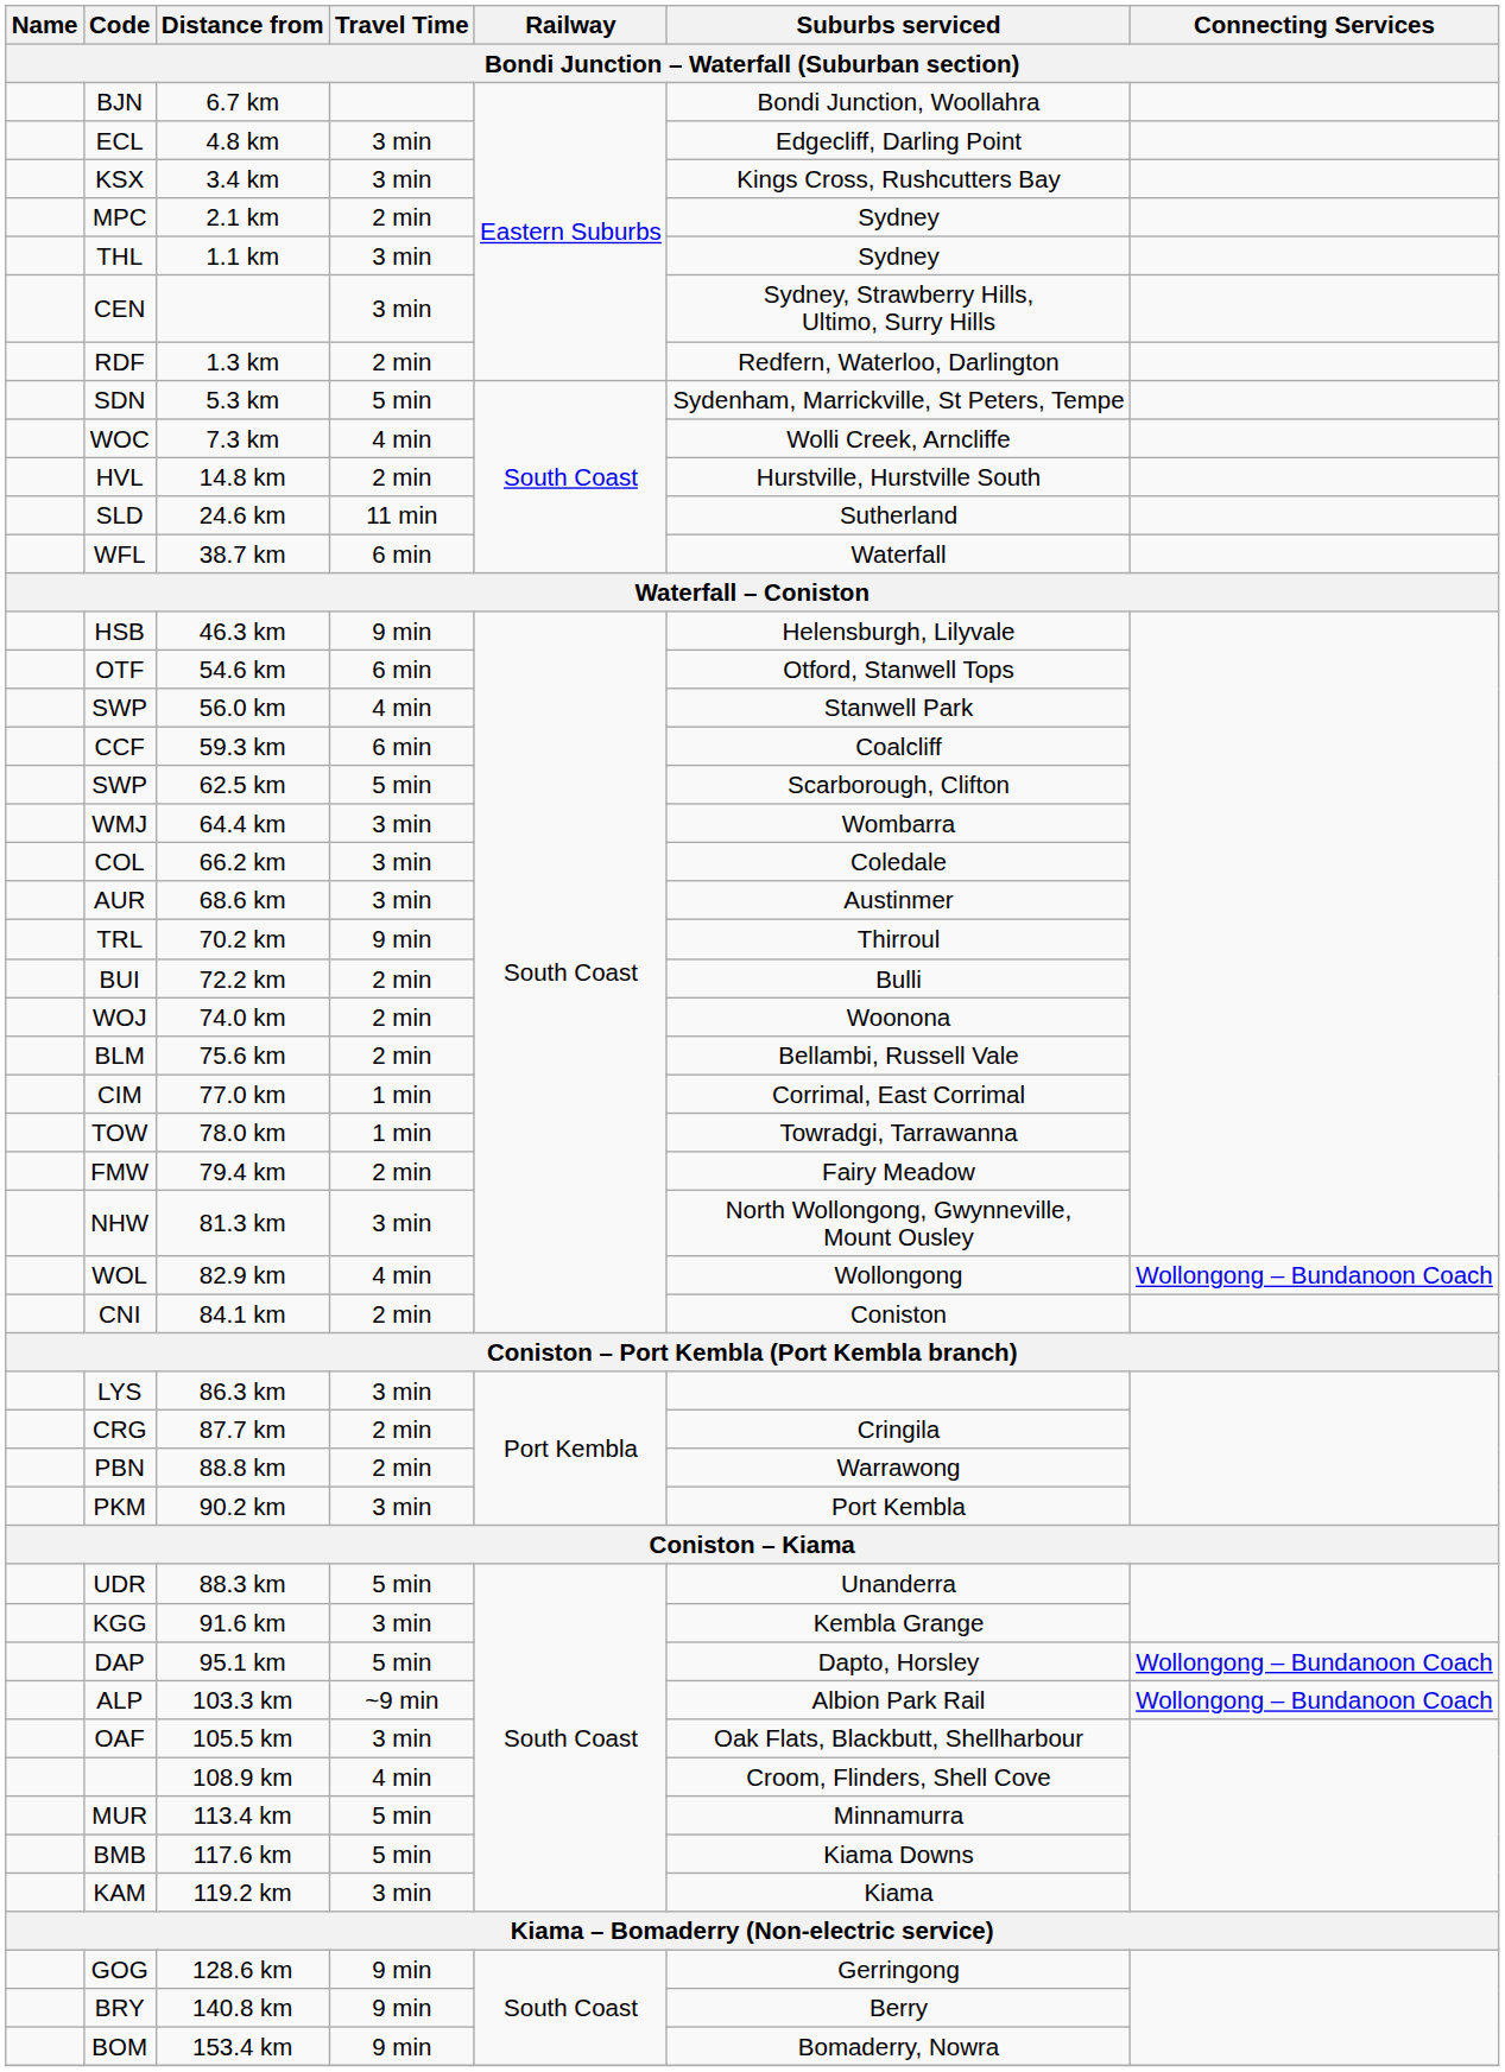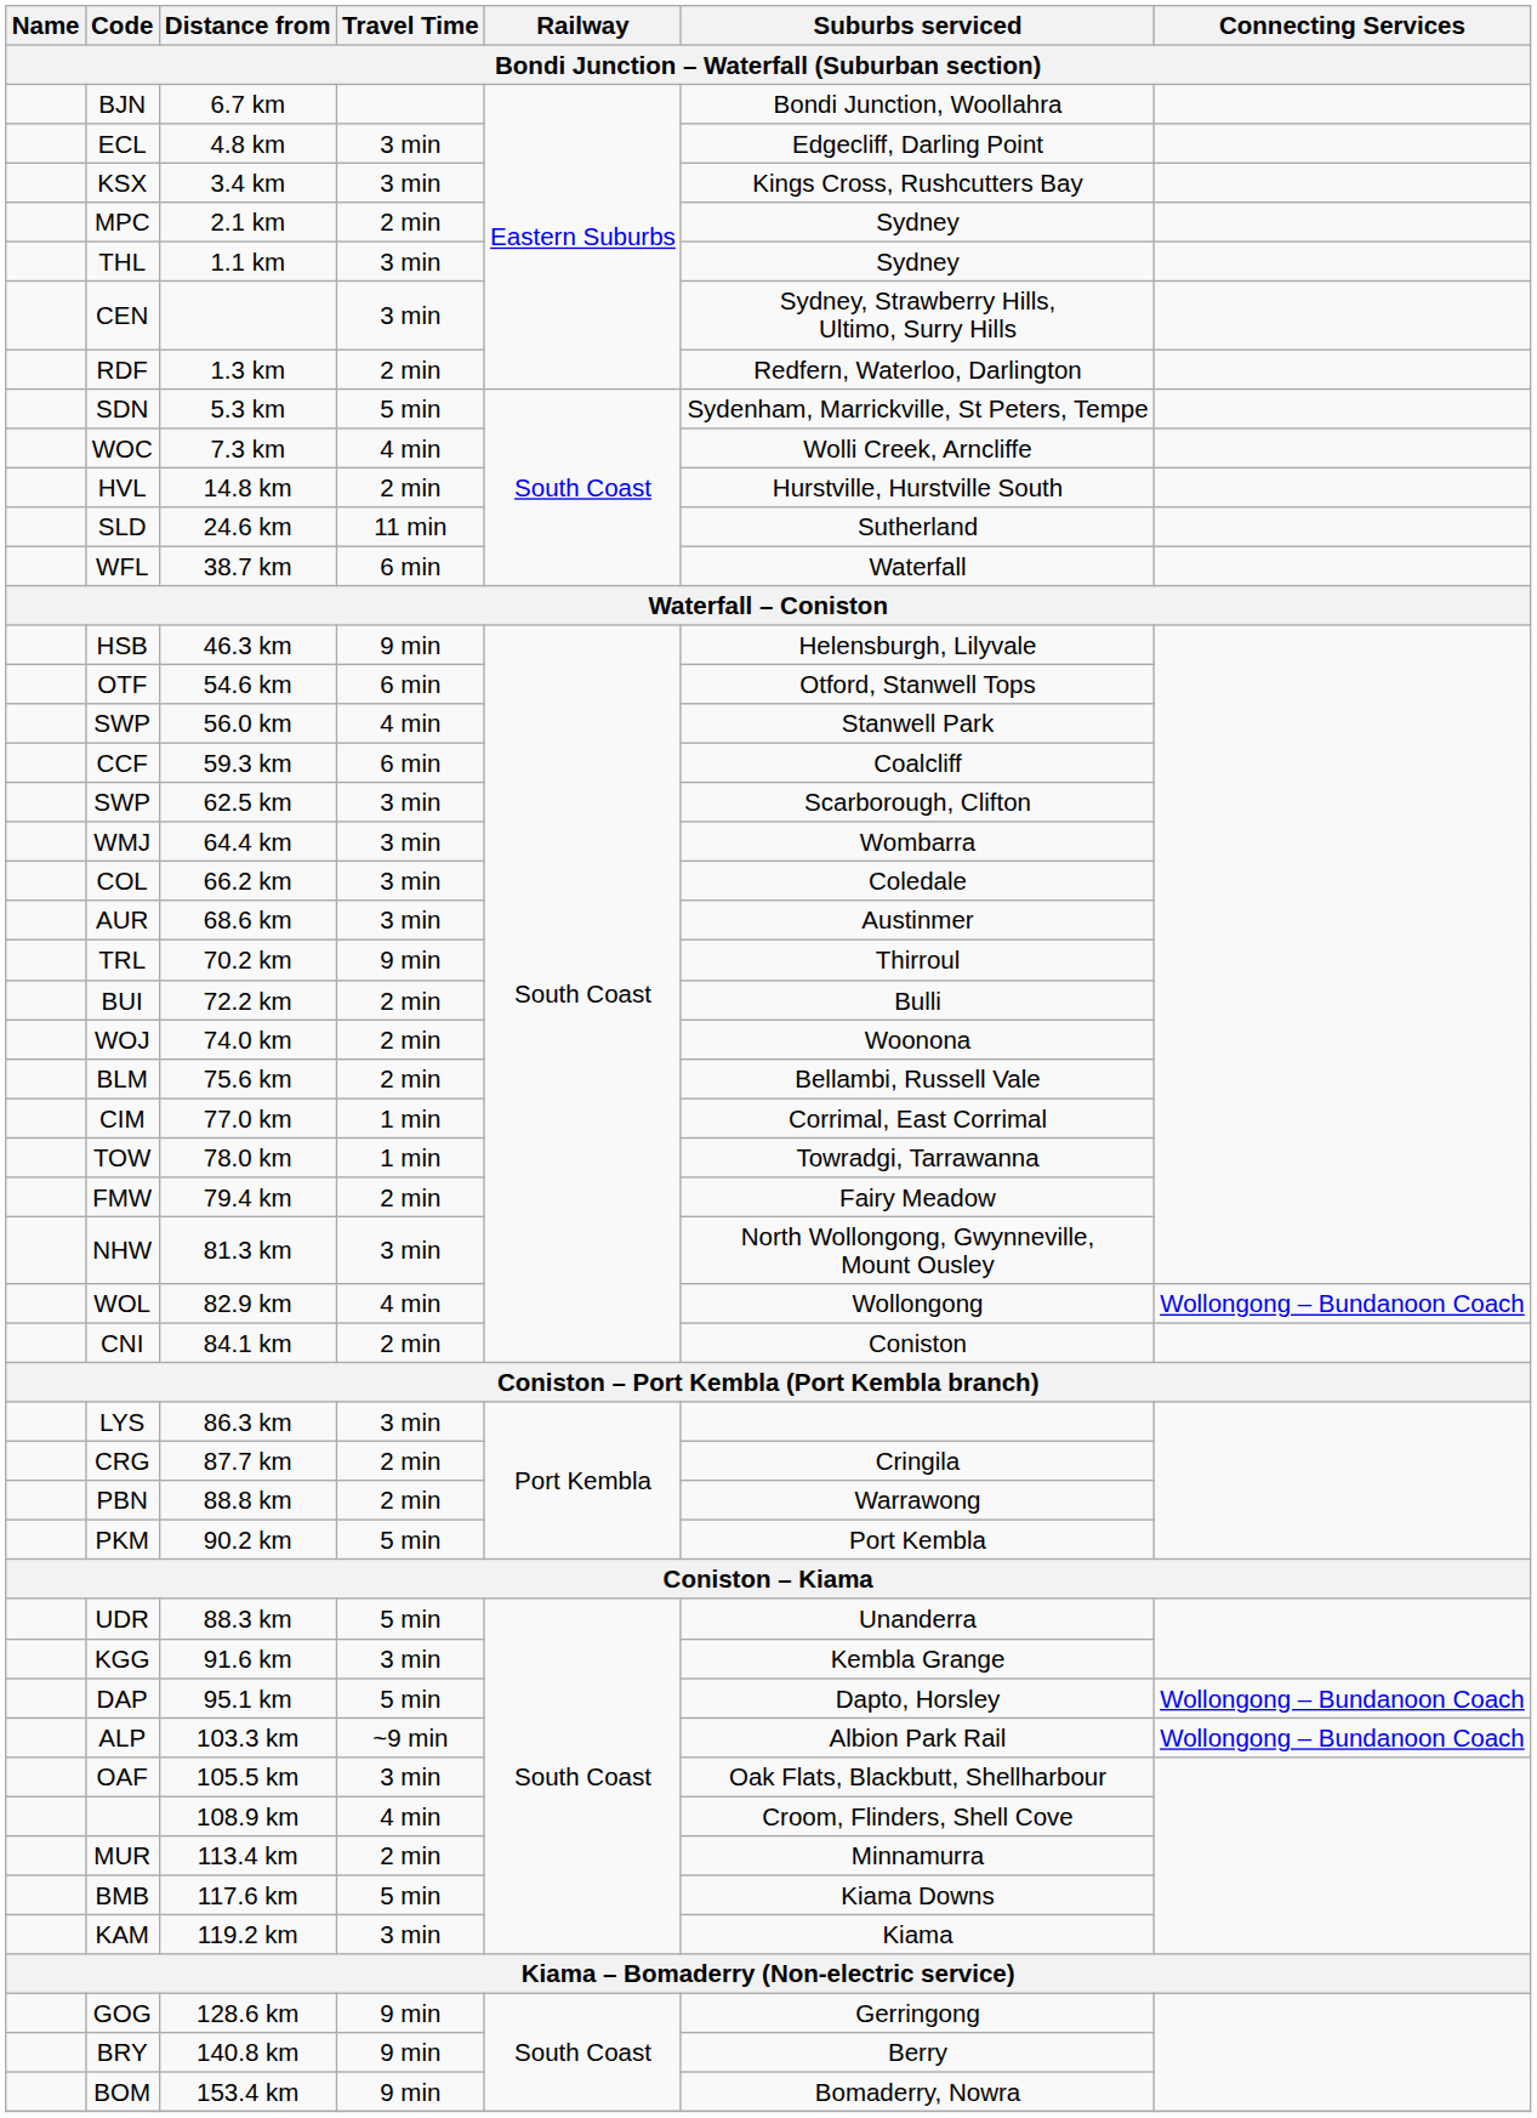62.5 km | Travel Time: 5 min -> 3 min
90.2 km | Travel Time: 3 min -> 5 min
113.4 km | Travel Time: 5 min -> 2 min
